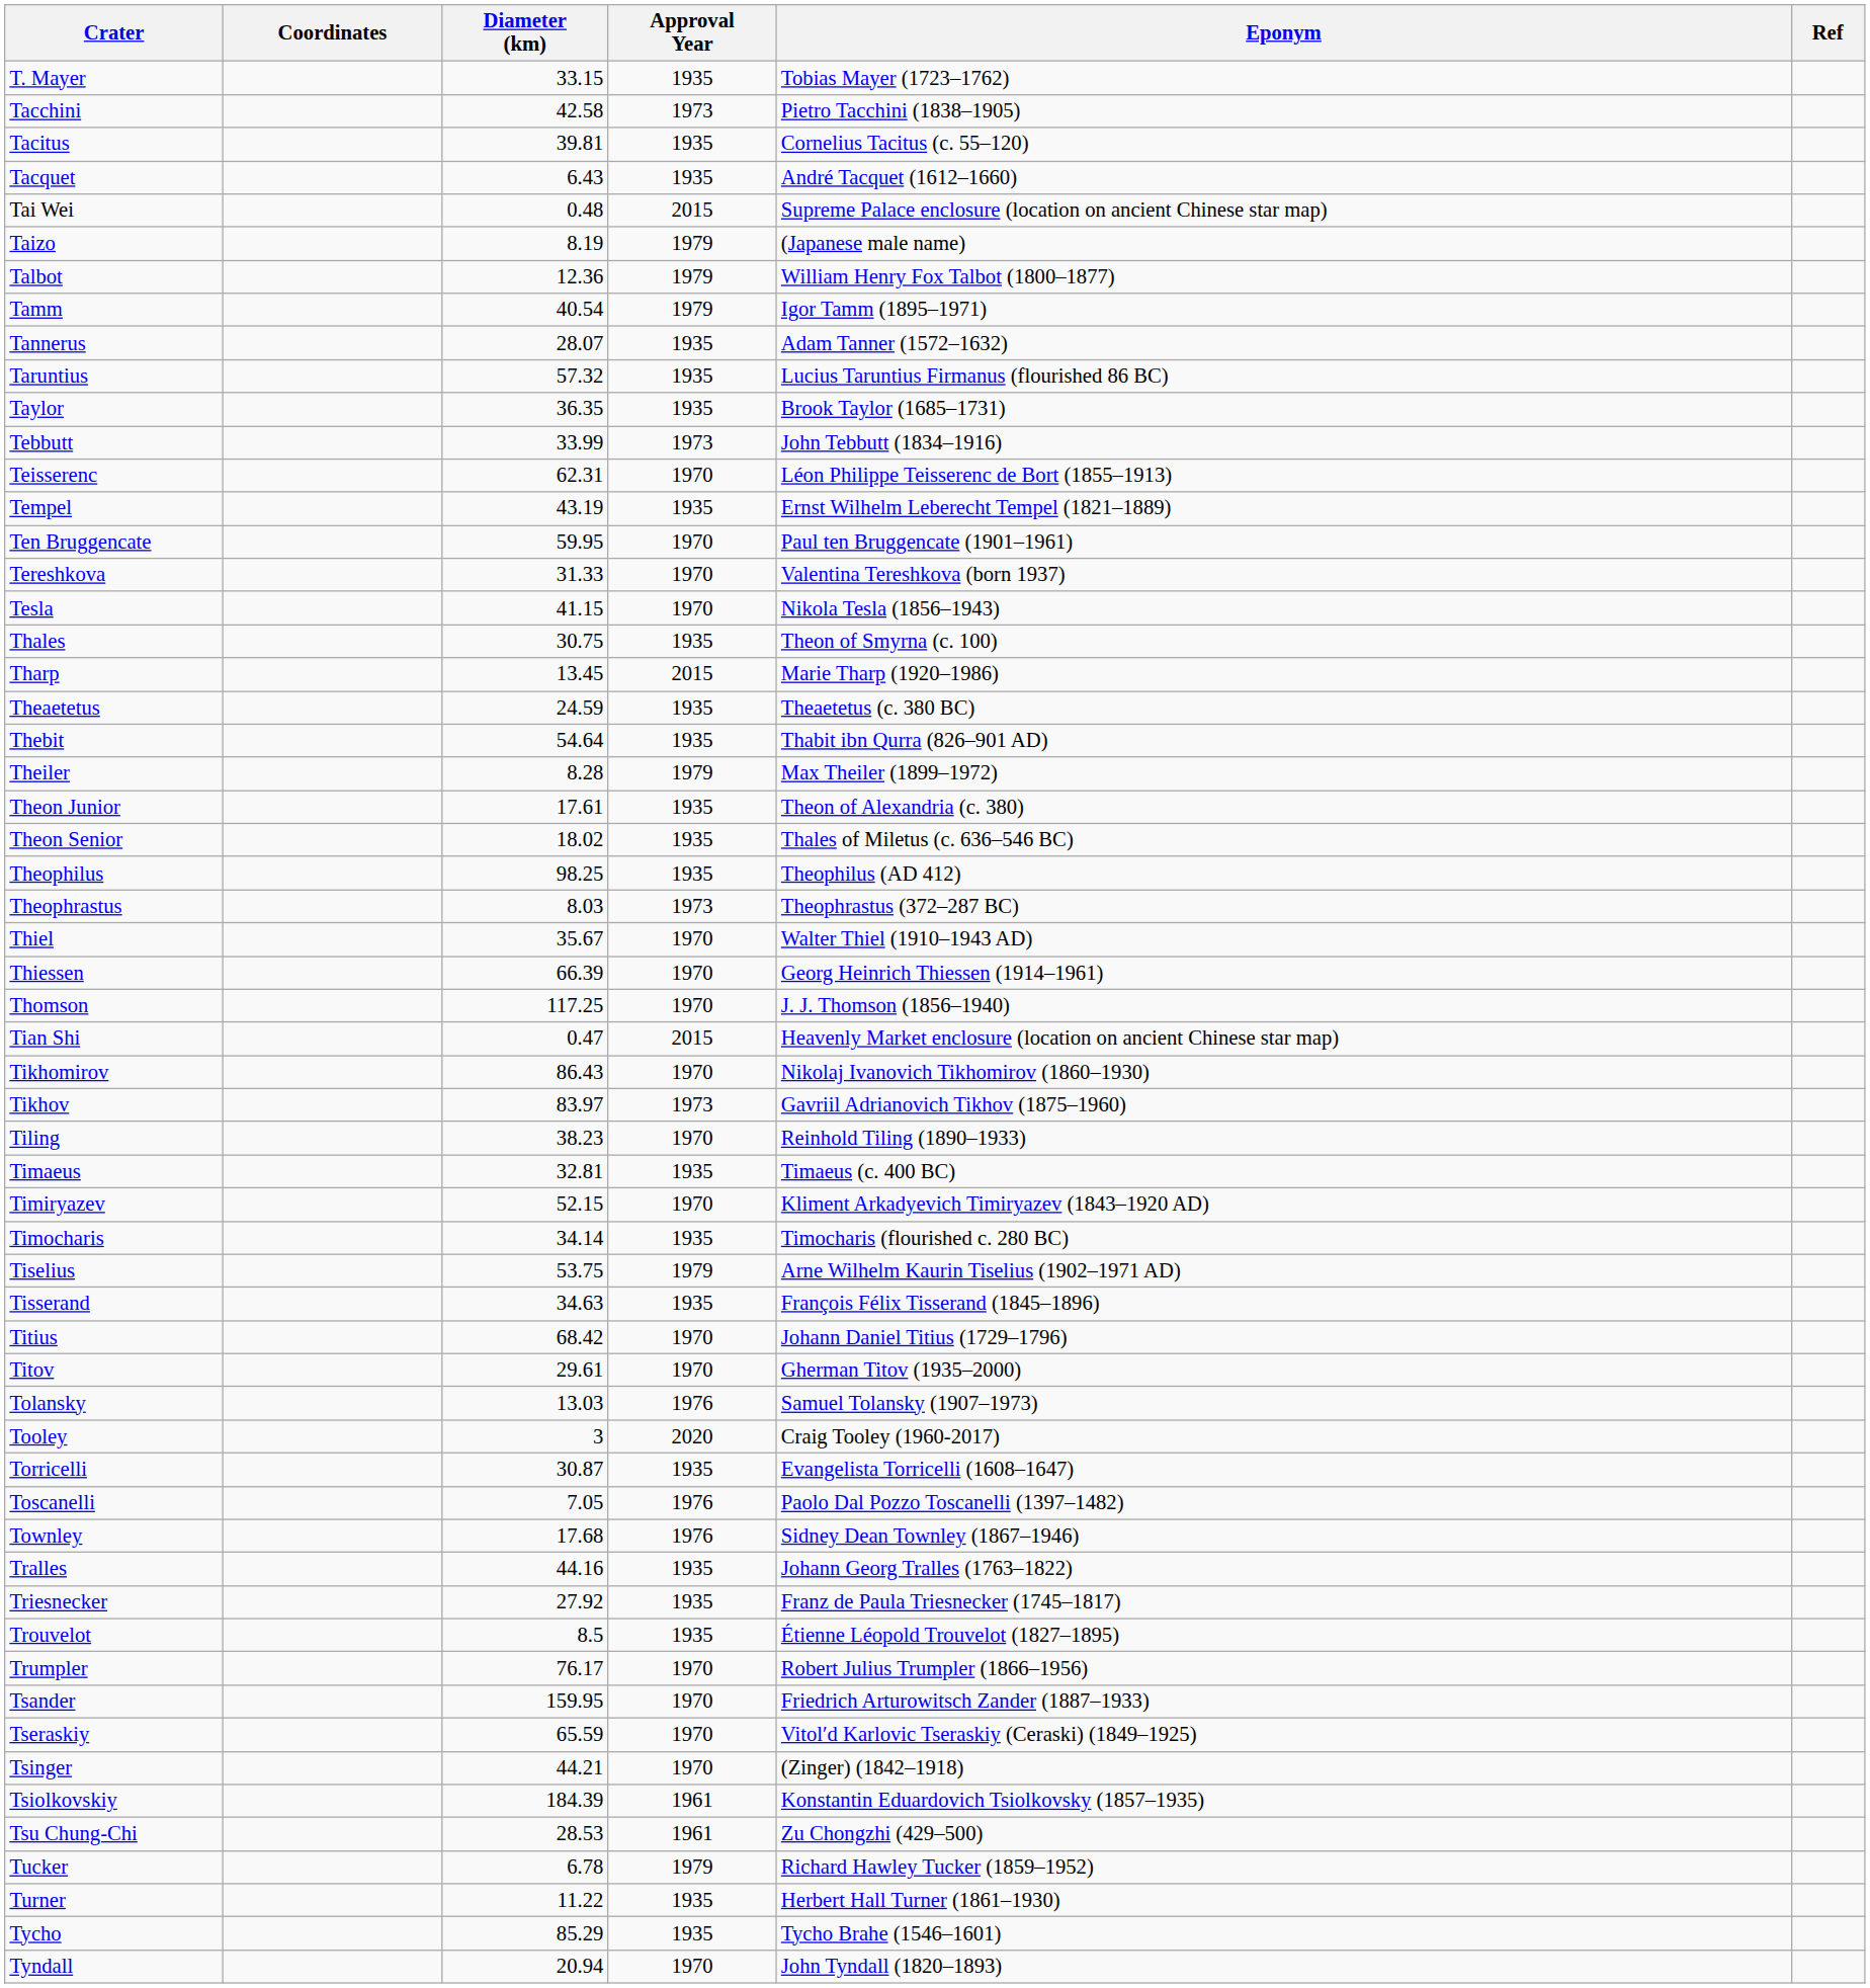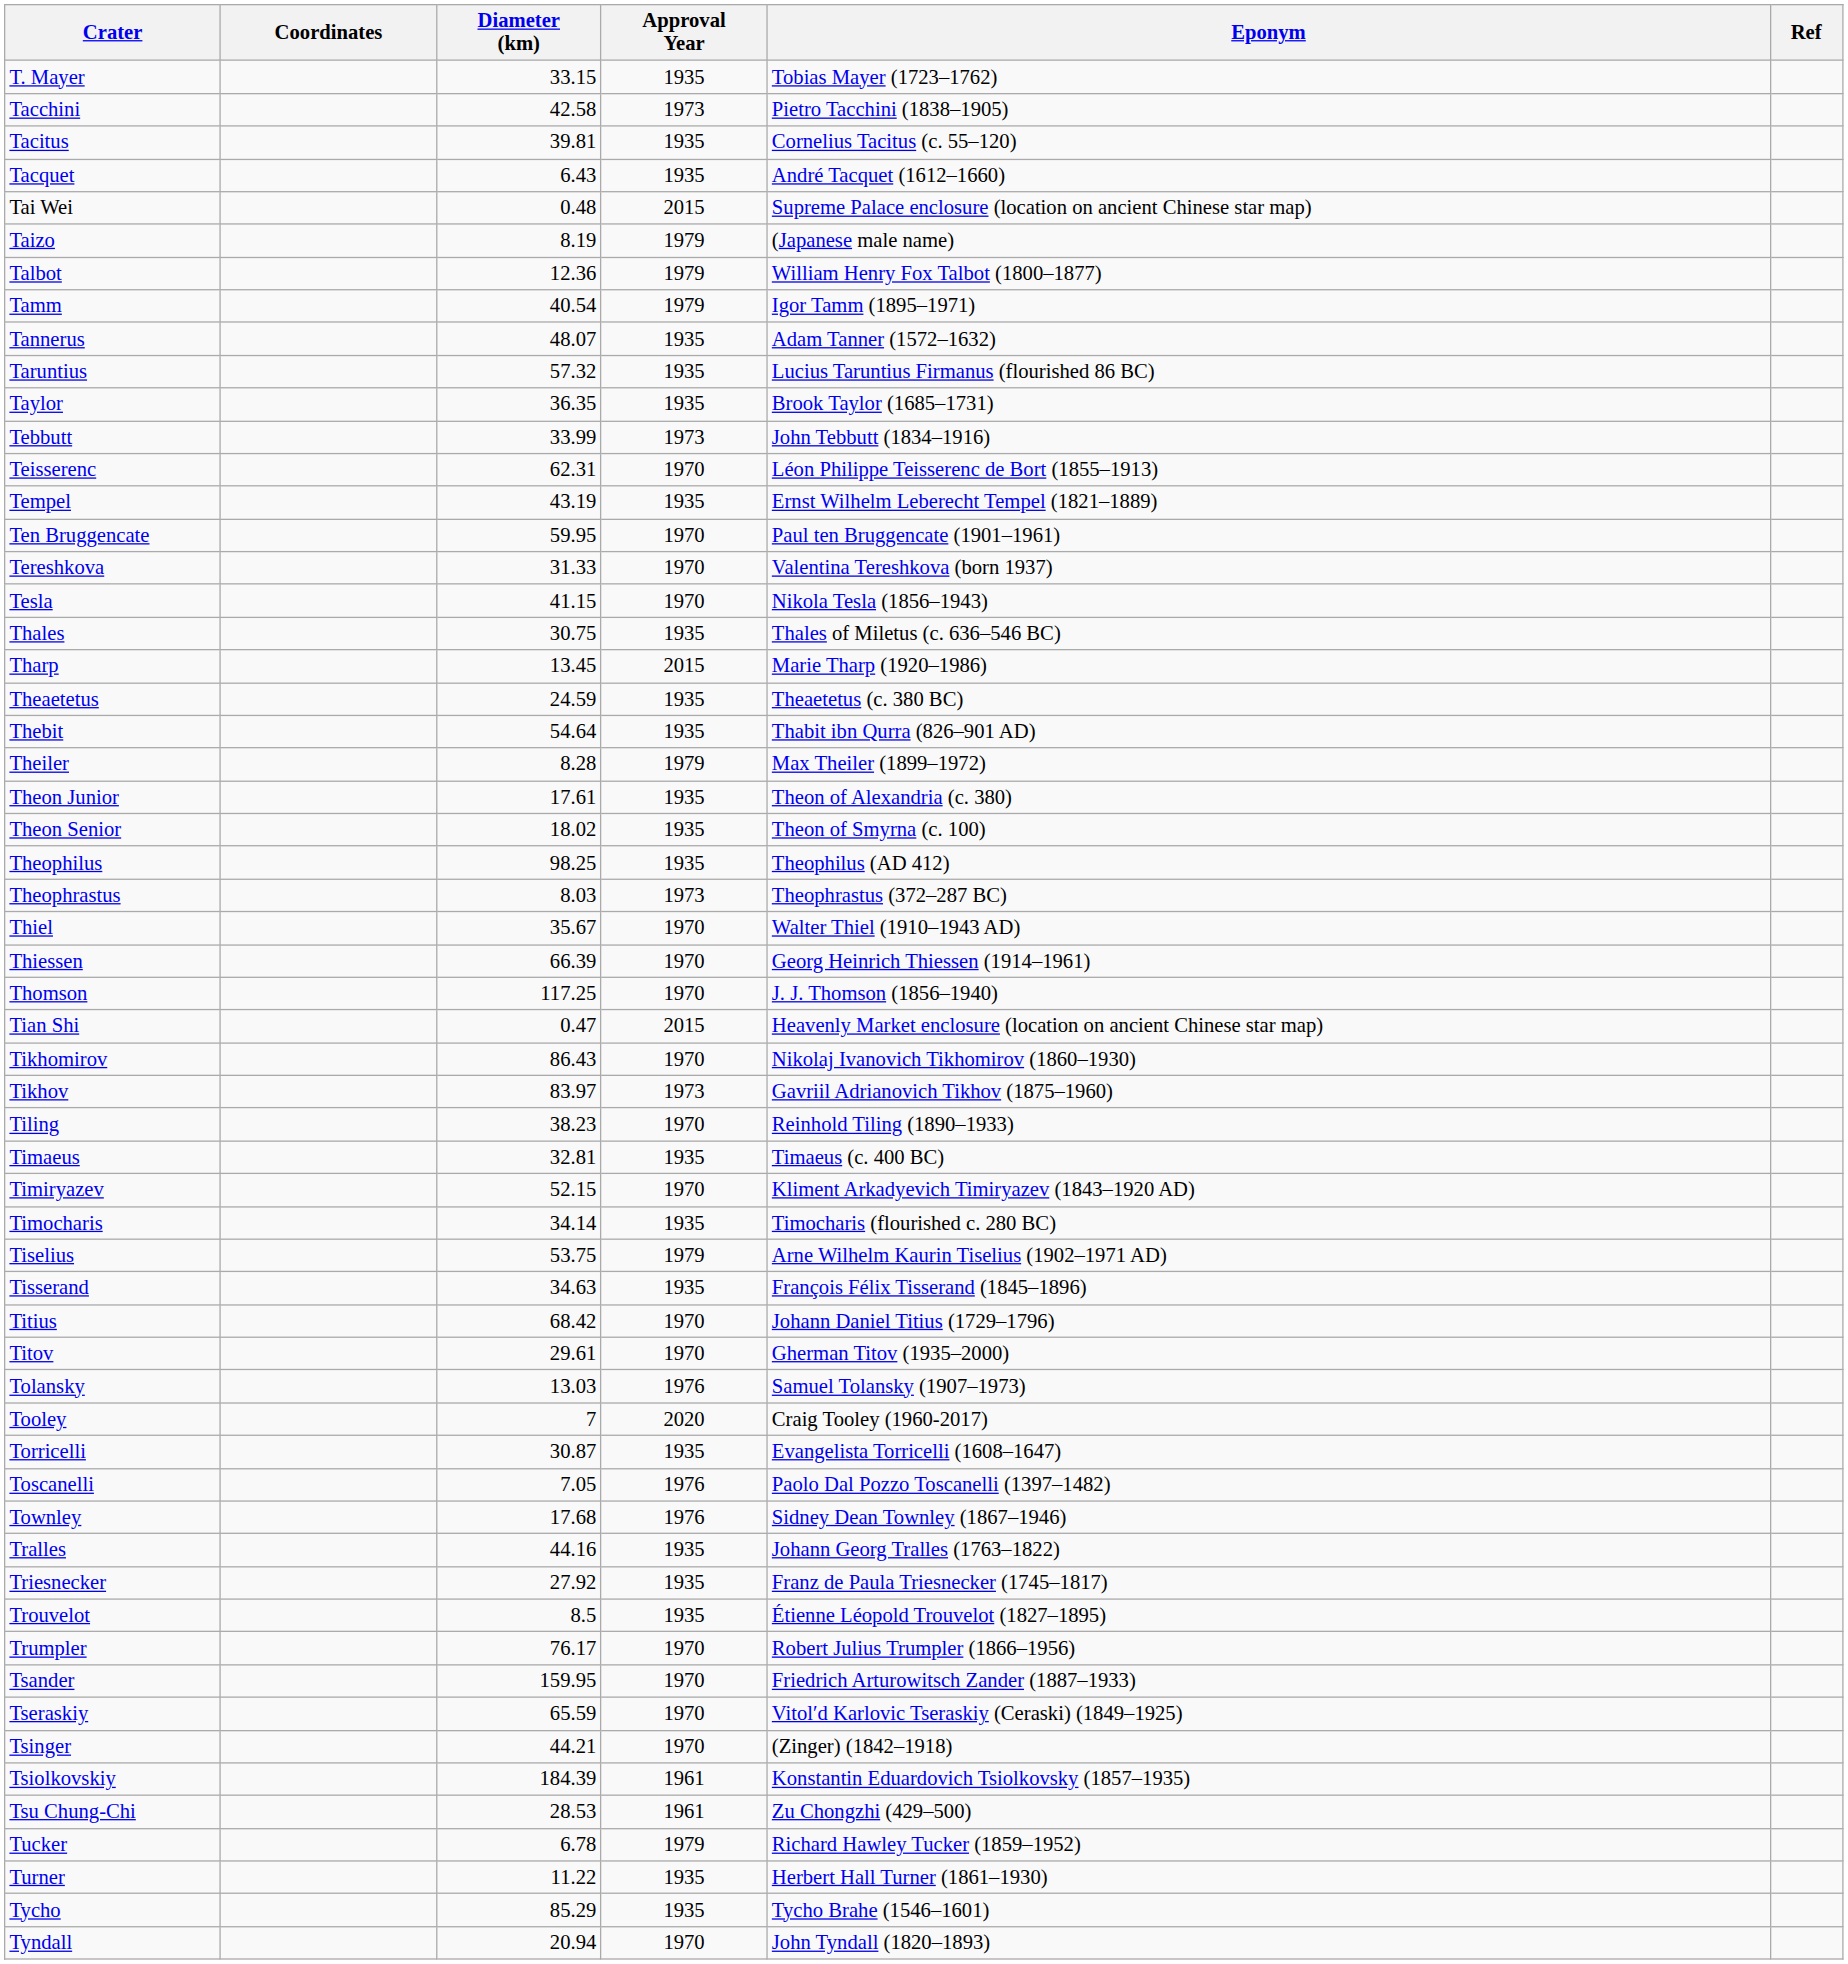Tannerus | Diameter (km): 28.07 -> 48.07
Thales | Eponym: Theon of Smyrna (c. 100) -> Thales of Miletus (c. 636–546 BC)
Theon Senior | Eponym: Thales of Miletus (c. 636–546 BC) -> Theon of Smyrna (c. 100)
Tooley | Diameter (km): 3 -> 7
